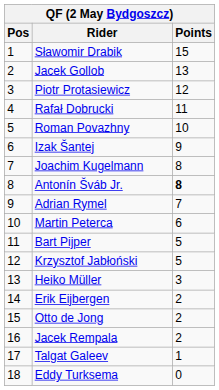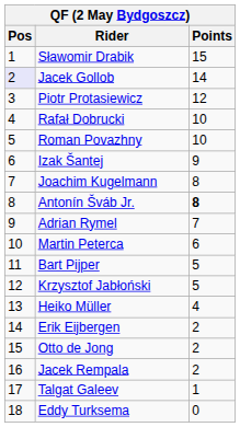Jacek Gollob | Pos: no background -> lavender background
Jacek Gollob | Points: 13 -> 14
Rafał Dobrucki | Points: 11 -> 10
Heiko Müller | Points: 3 -> 4
